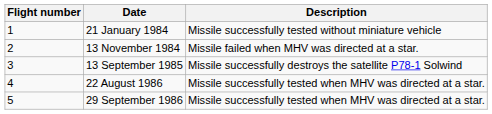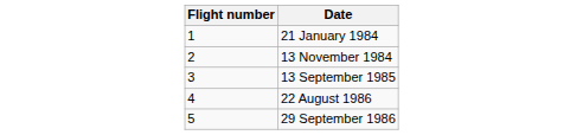- column: Description | Missile successfully tested without miniature vehicle | Missile failed when MHV was directed at a star. | Missile successfully destroys the satellite P78-1 Solwind | Missile successfully tested when MHV was directed at a star. | Missile successfully tested when MHV was directed at a star.
